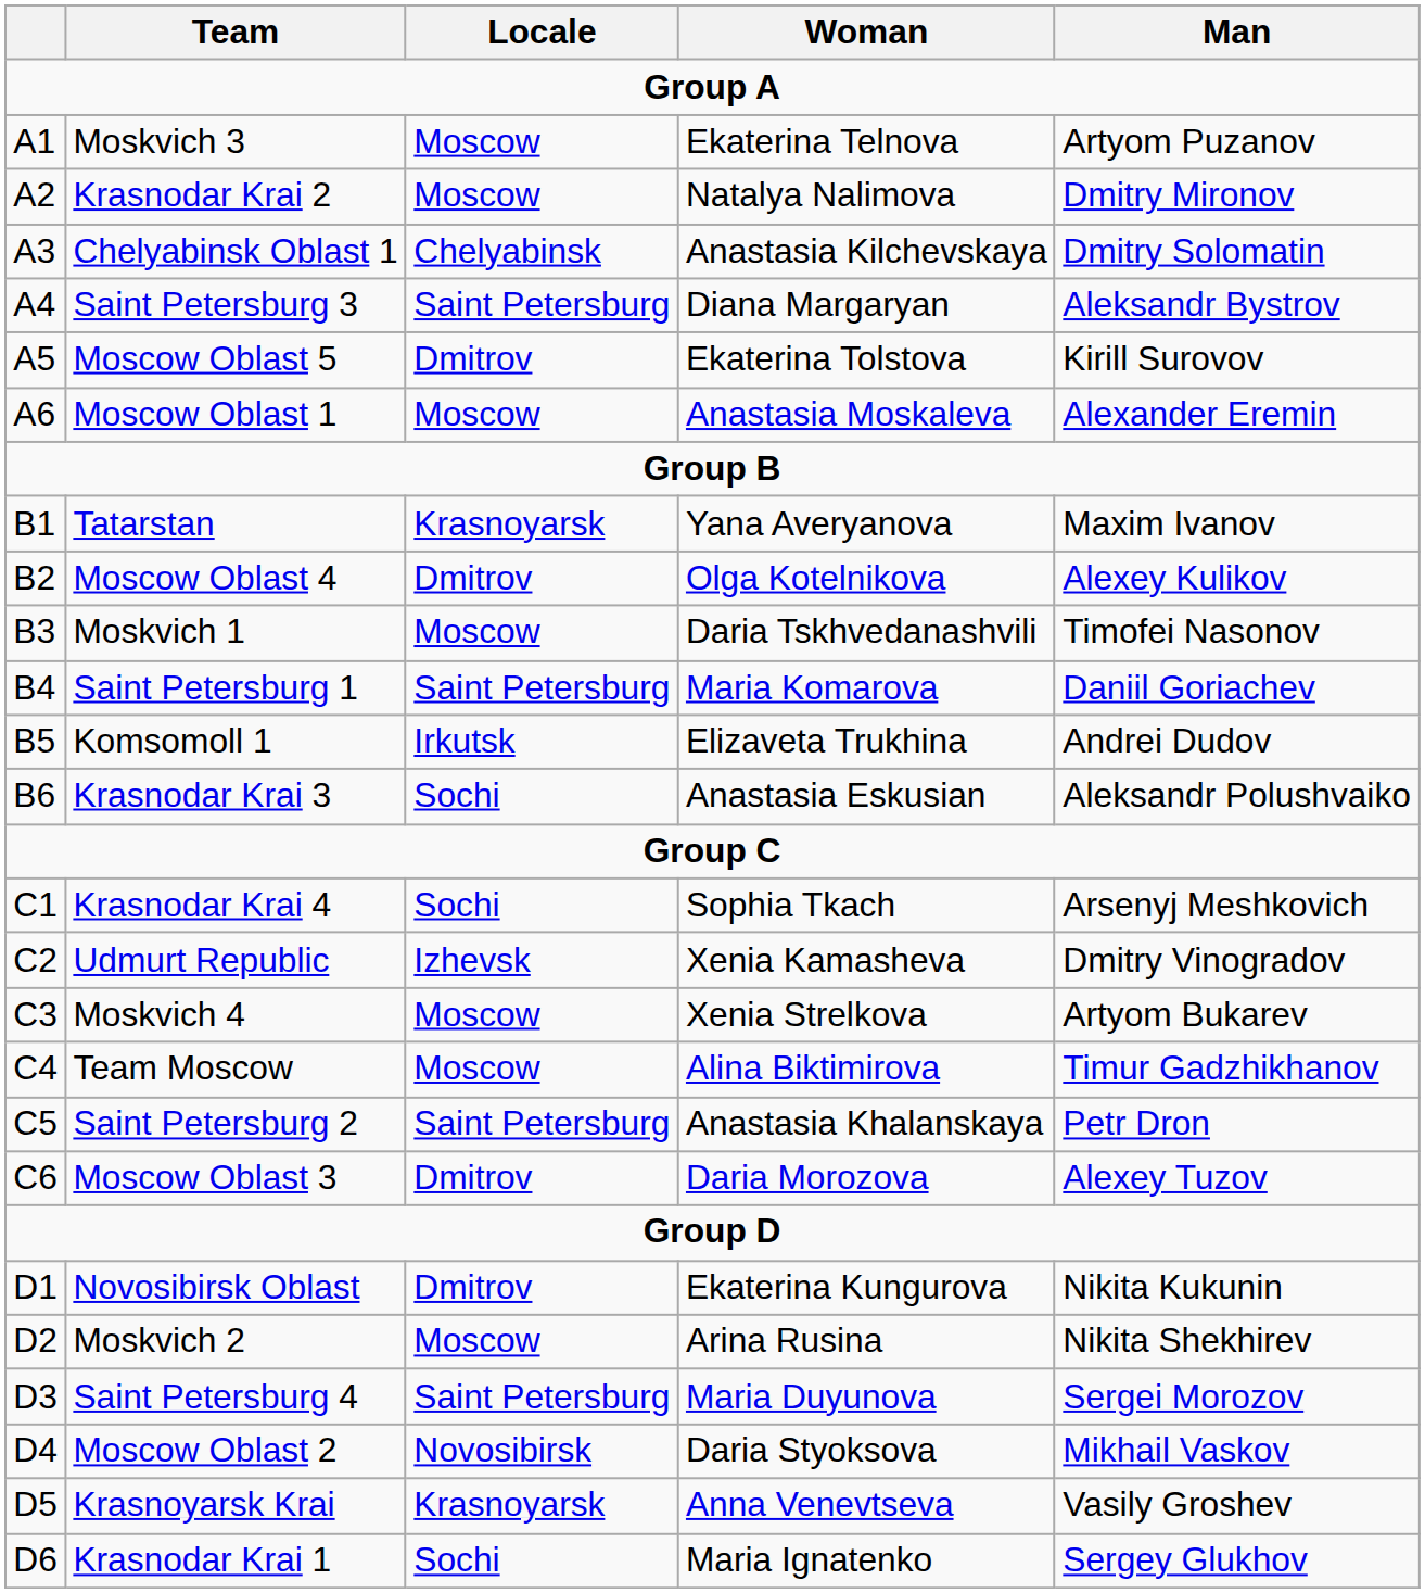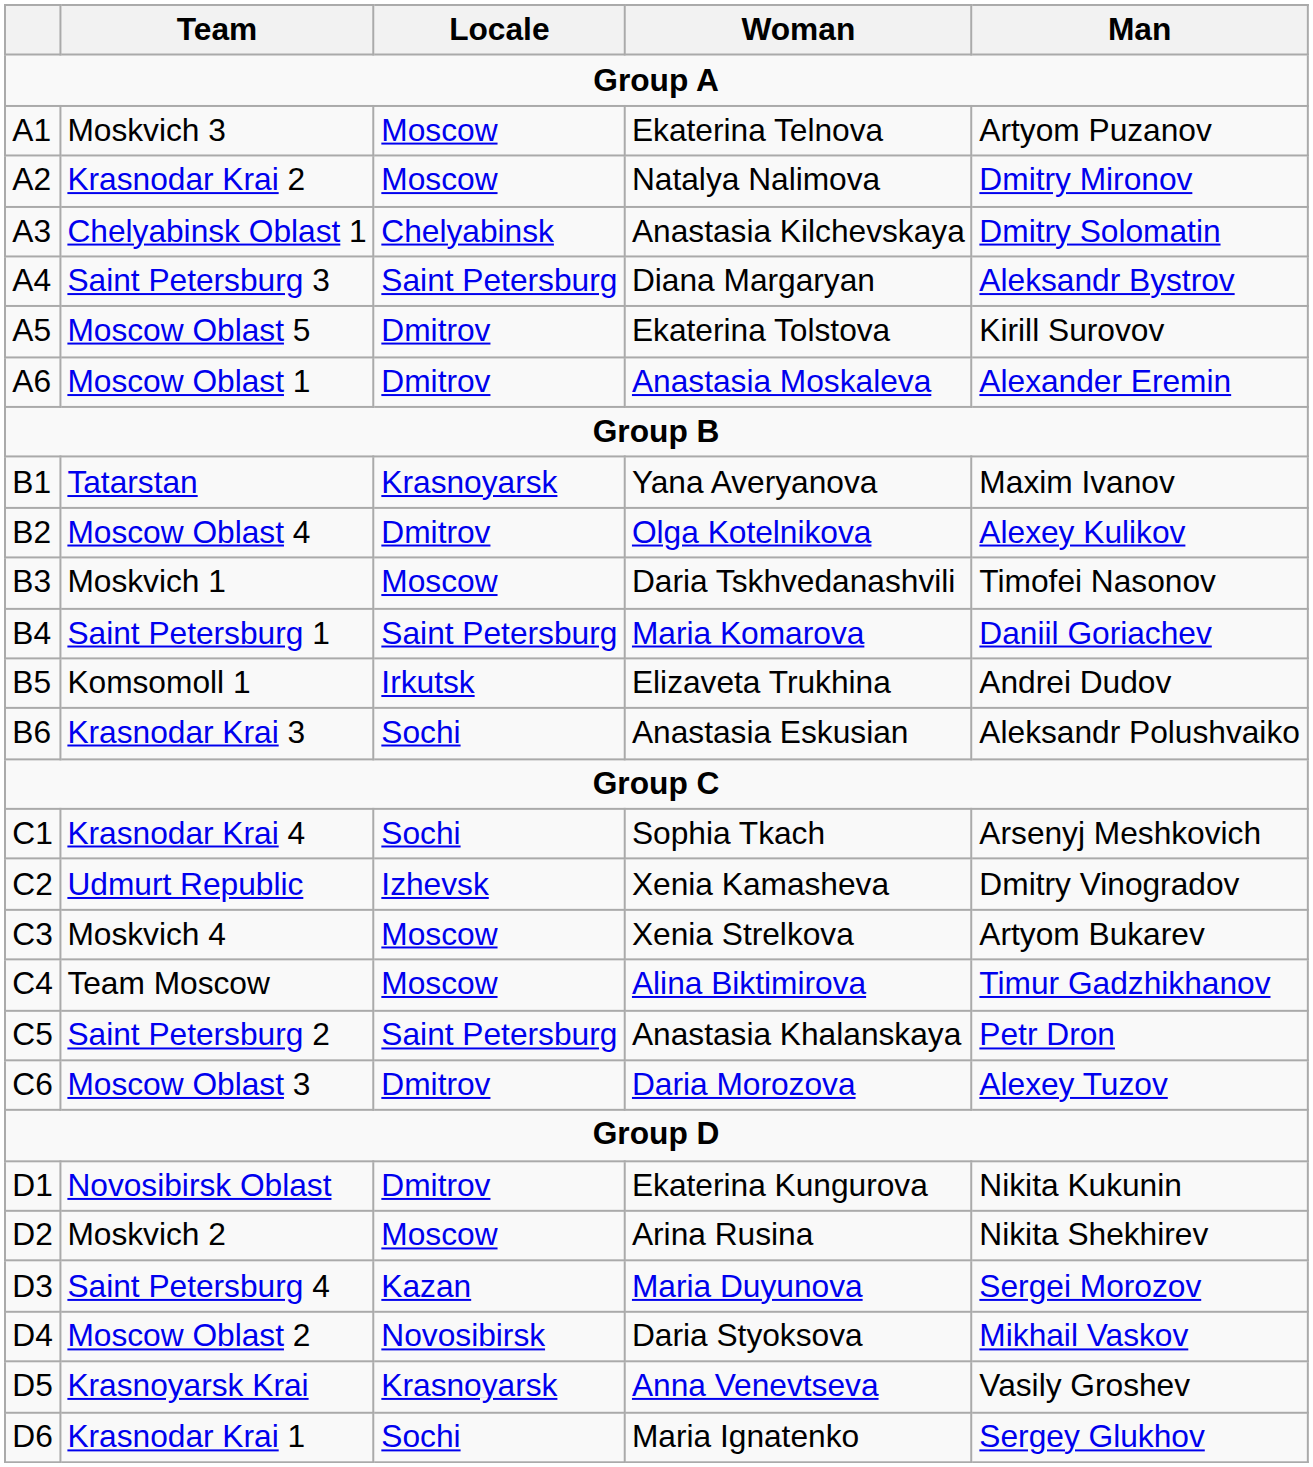Moscow Oblast 1 | Locale: Moscow -> Dmitrov
Saint Petersburg 4 | Locale: Saint Petersburg -> Kazan
